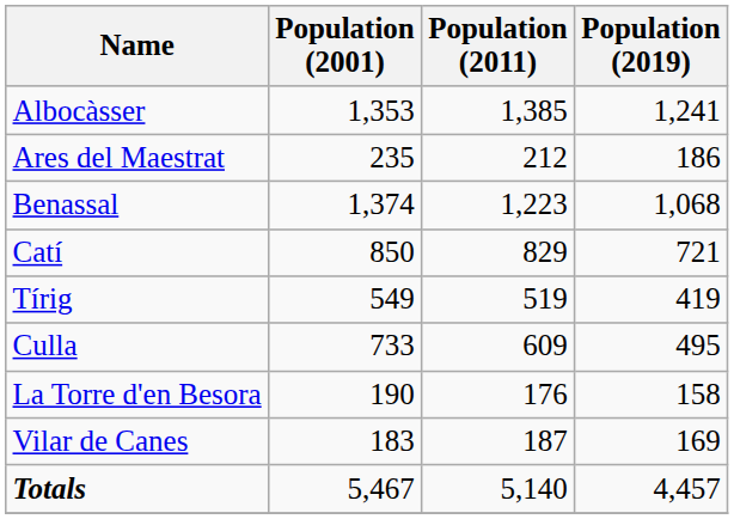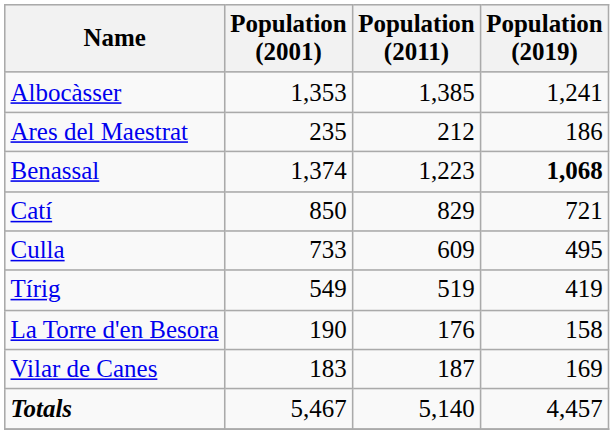Benassal | Population (2019): normal -> bold
rows swapped: Culla <-> Tírig
